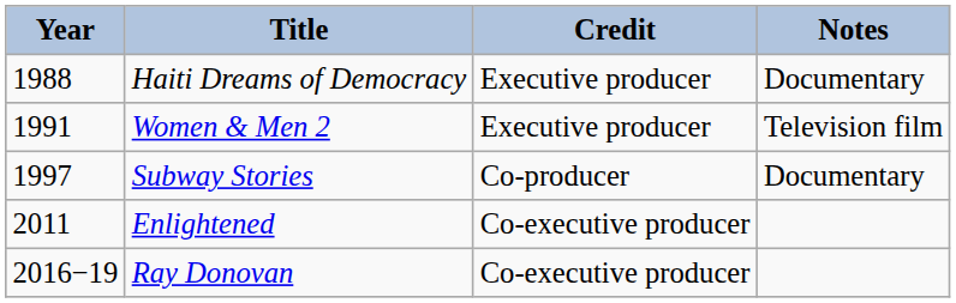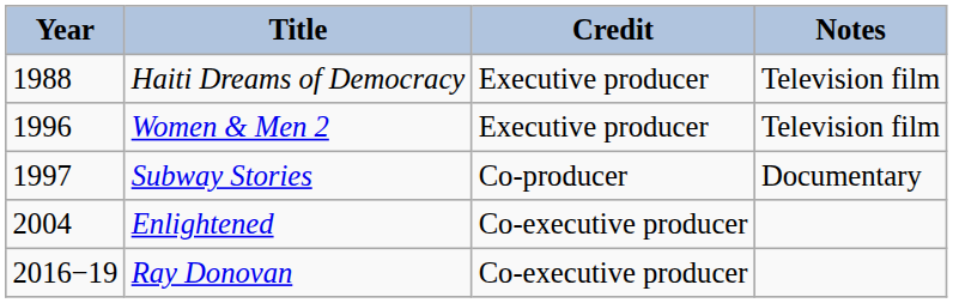Haiti Dreams of Democracy | Notes: Documentary -> Television film
Women & Men 2 | Year: 1991 -> 1996
Enlightened | Year: 2011 -> 2004
